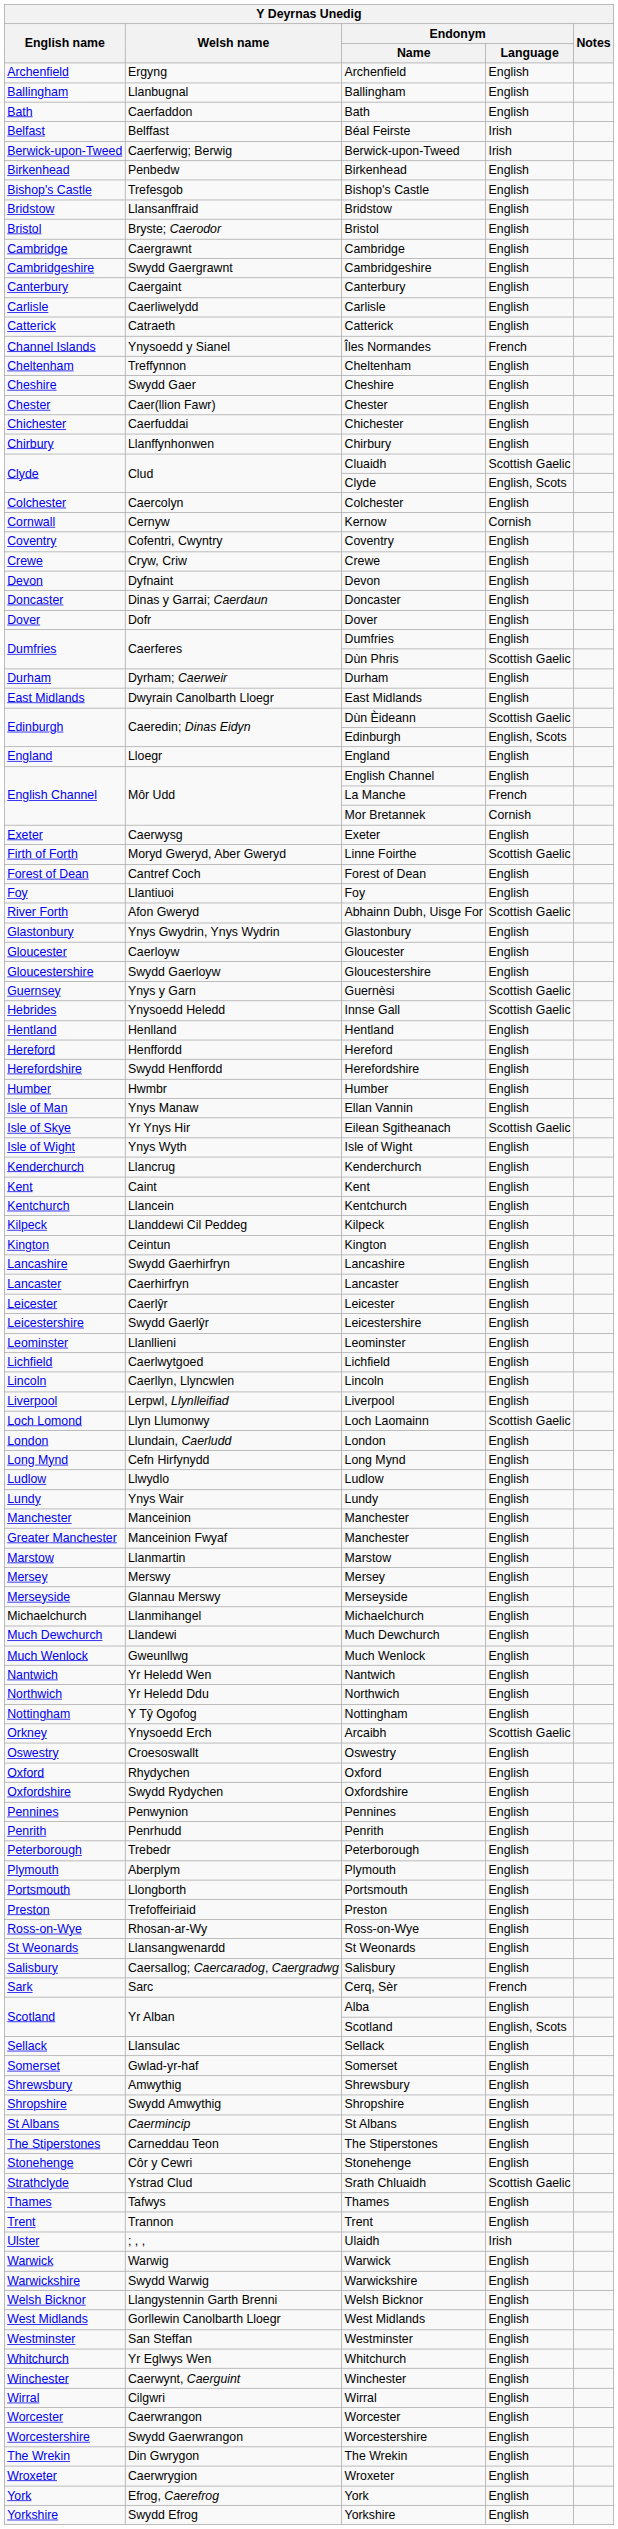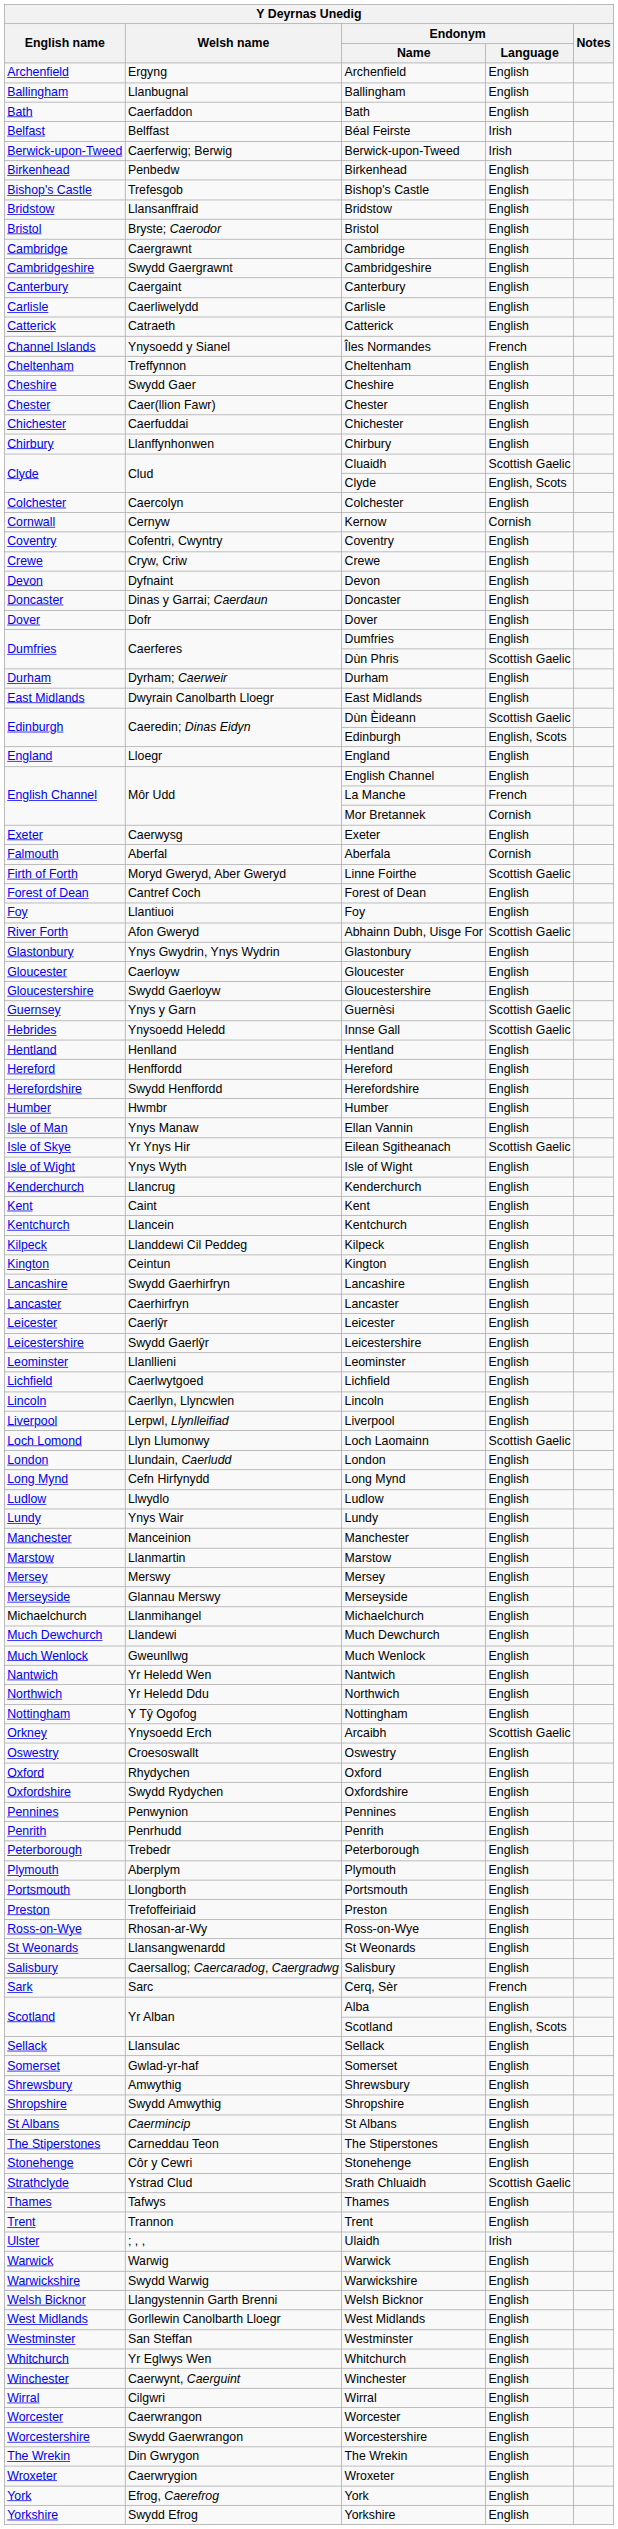+ row: Falmouth | Aberfal | Aberfala | Cornish
- row: Greater Manchester | Manceinion Fwyaf | Manchester | English
